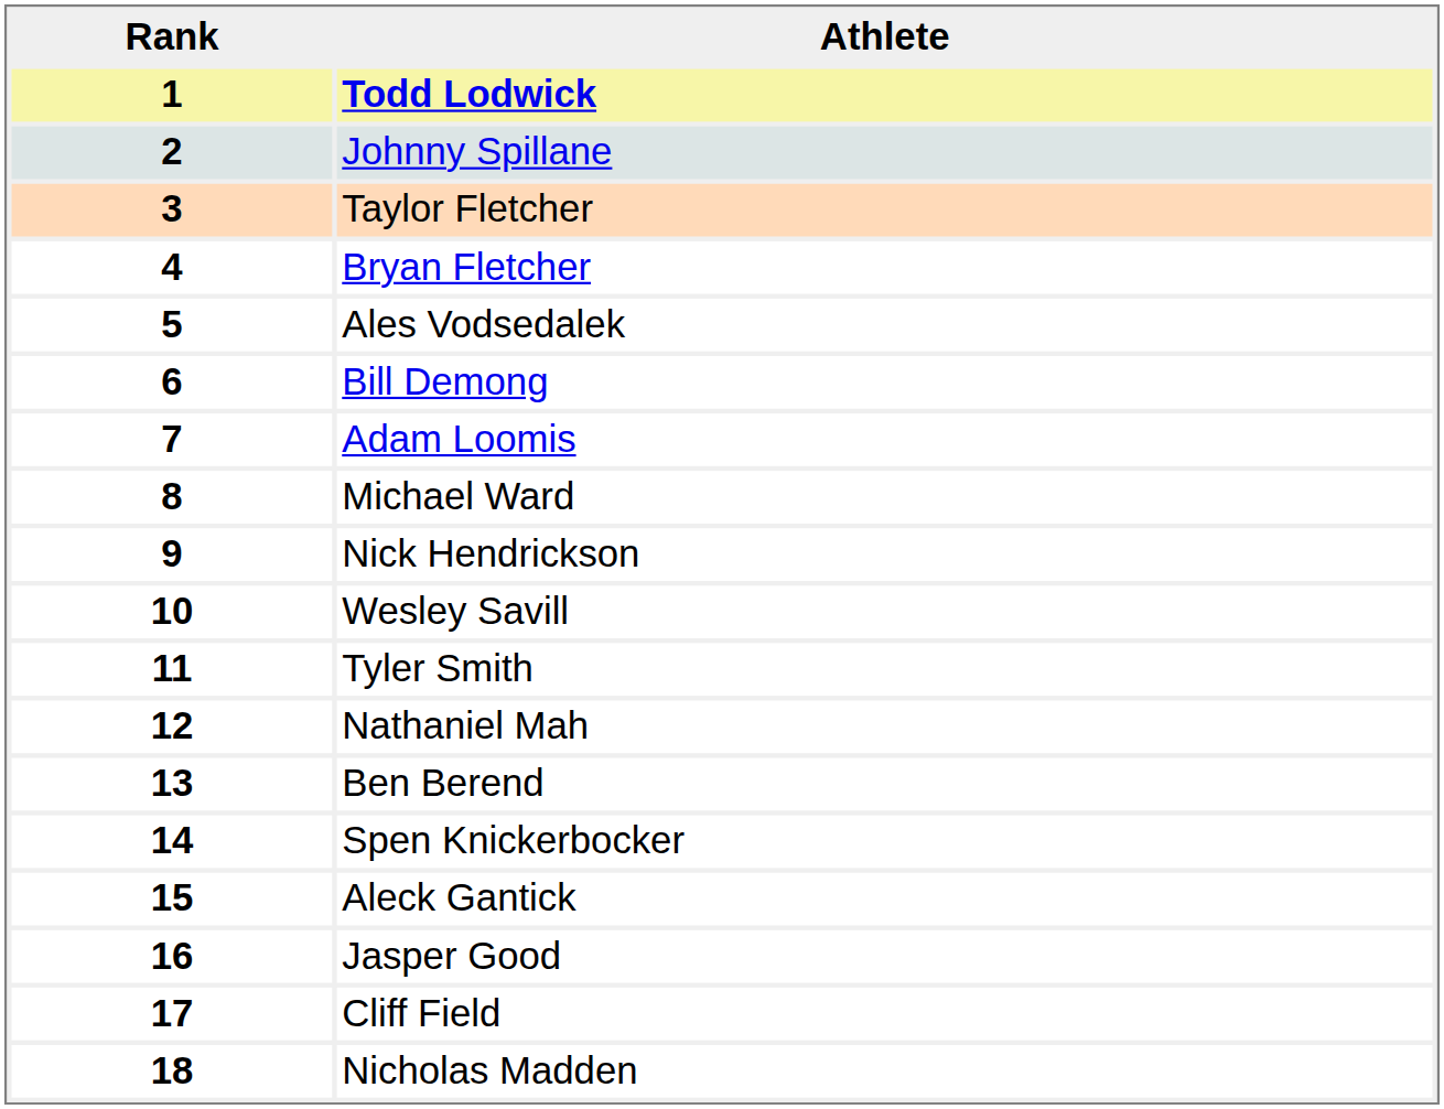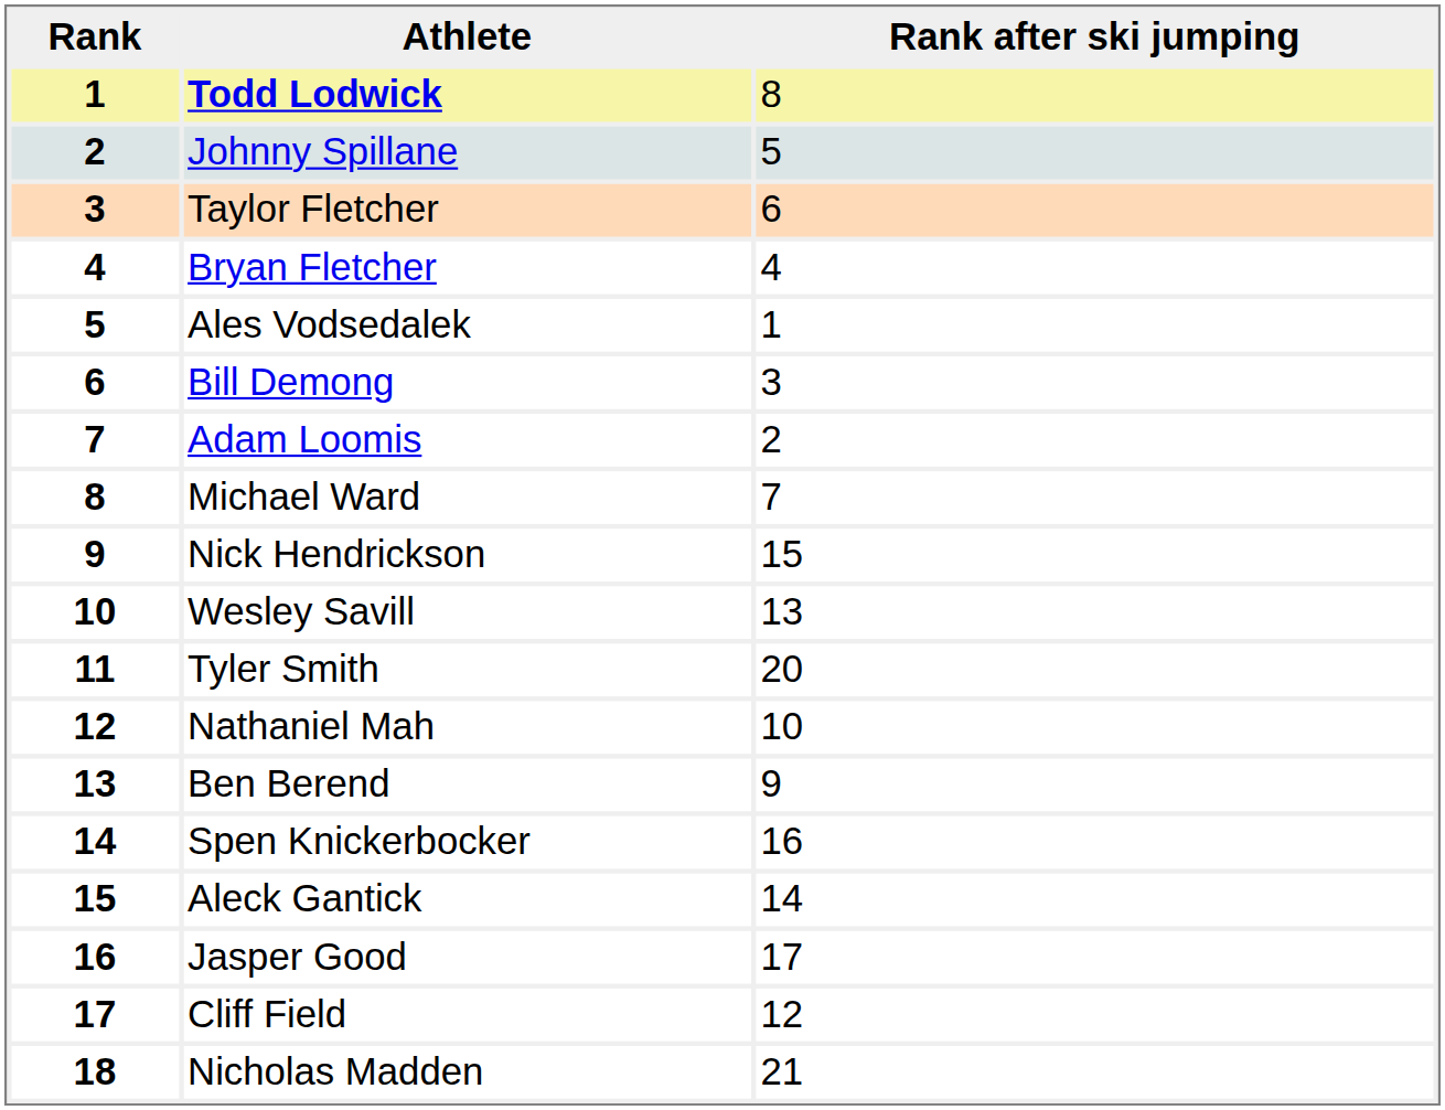+ column: Rank after ski jumping | 8 | 5 | 6 | 4 | 1 | 3 | 2 | 7 | 15 | 13 | 20 | 10 | 9 | 16 | 14 | 17 | 12 | 21
